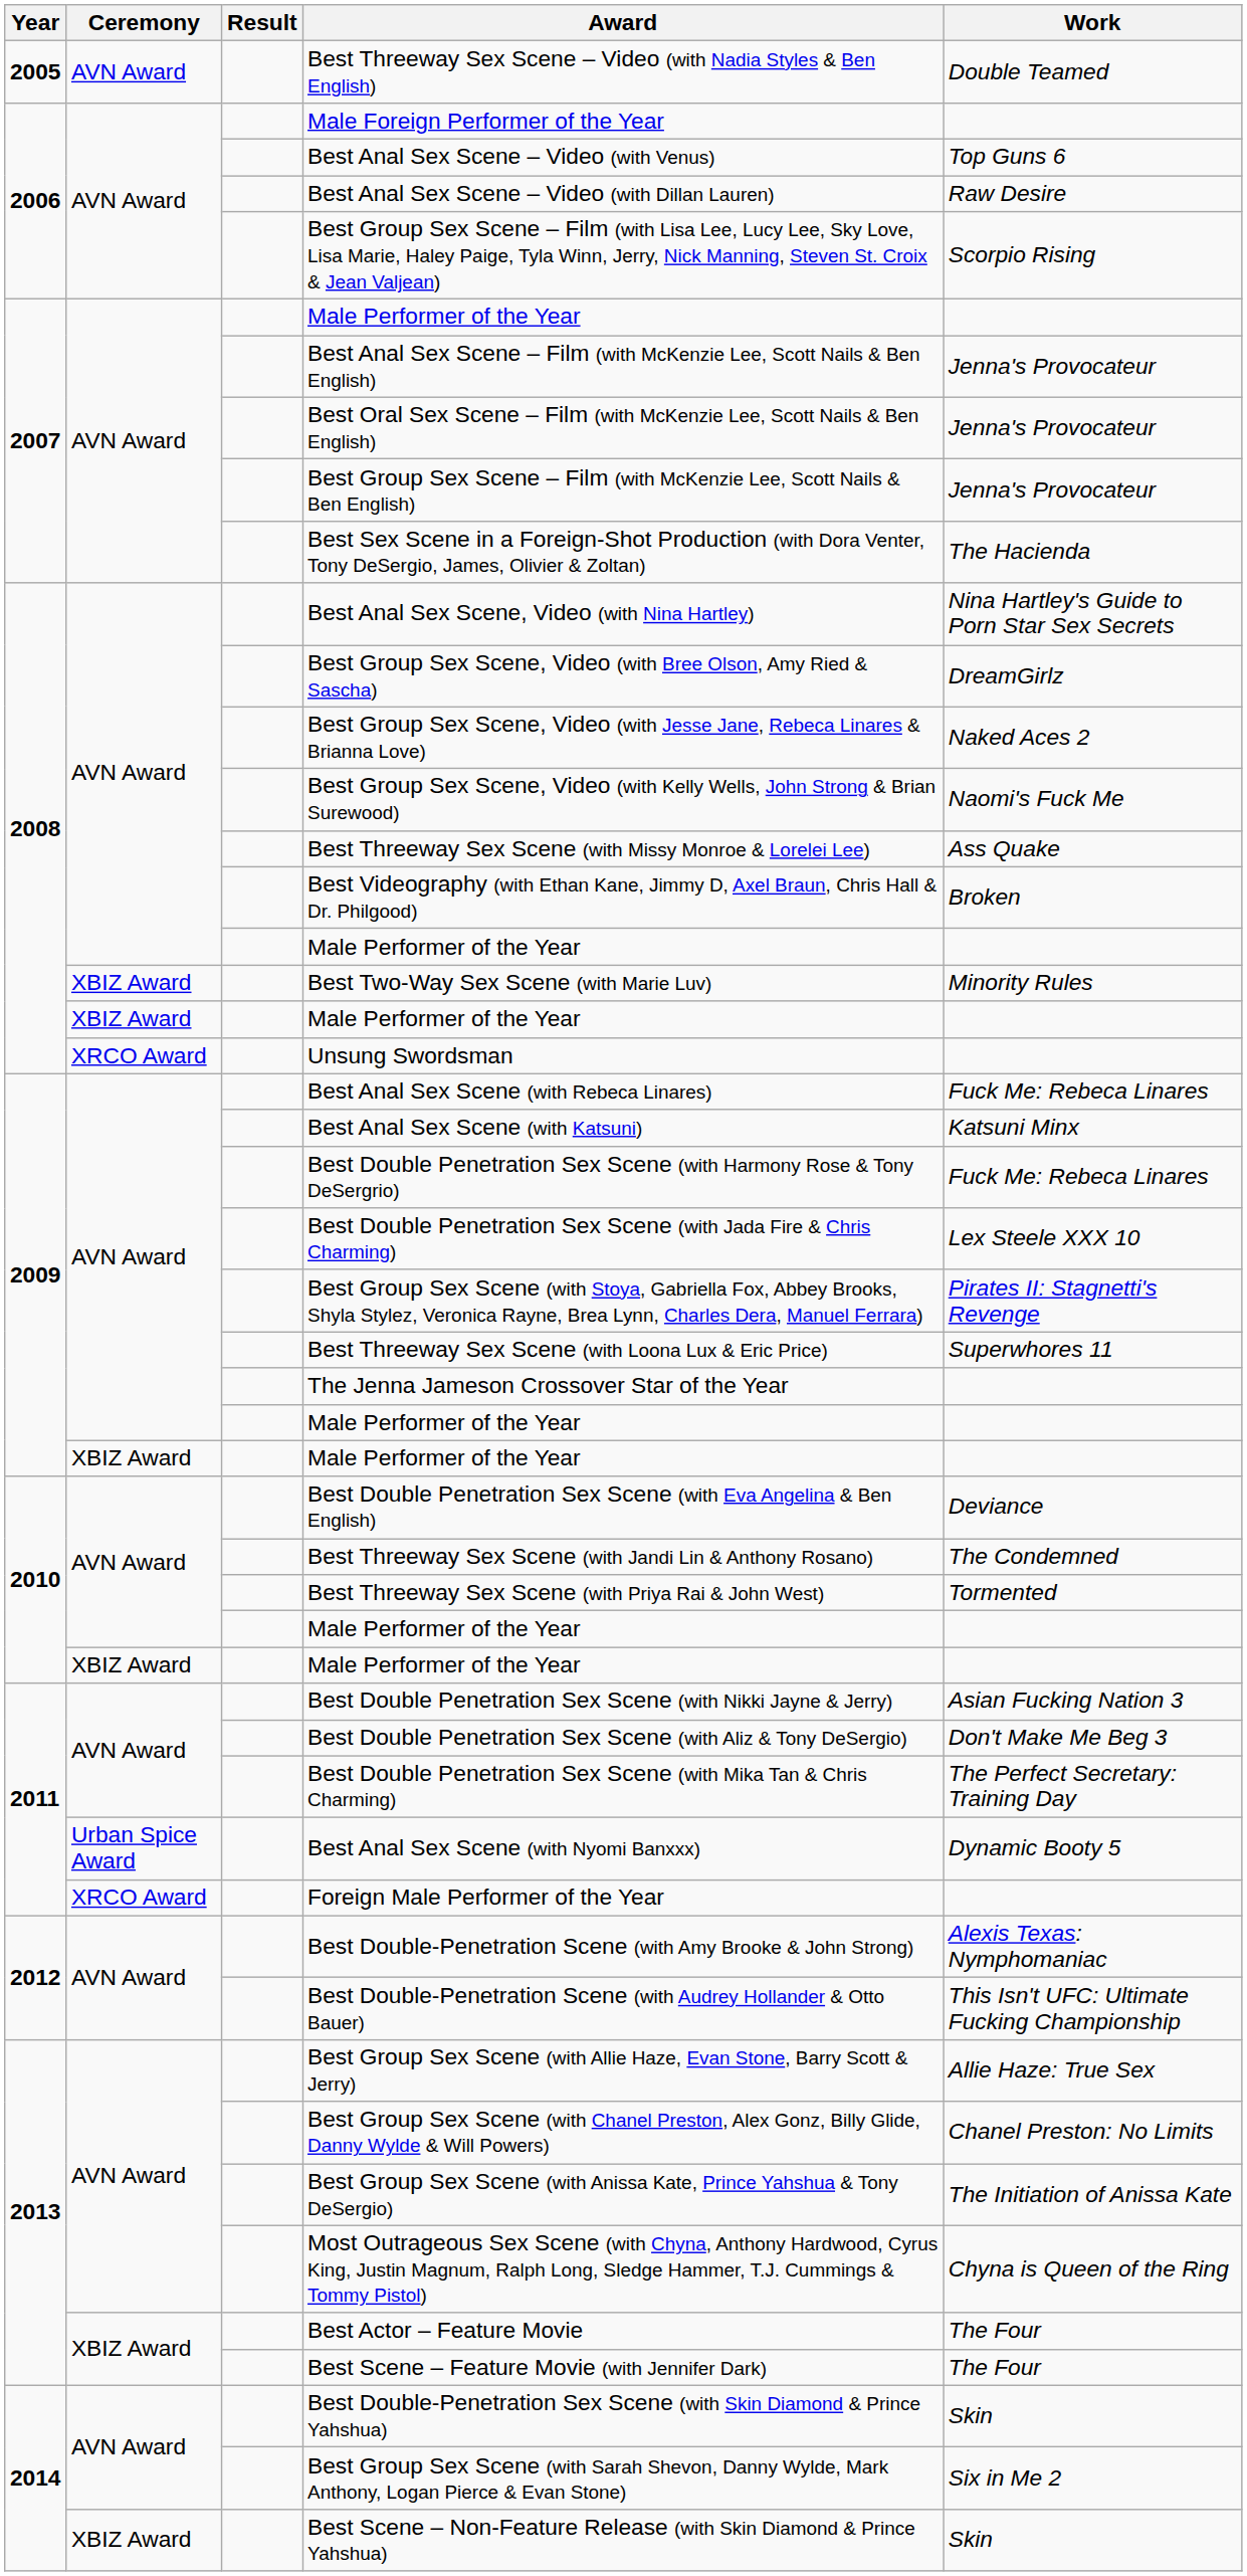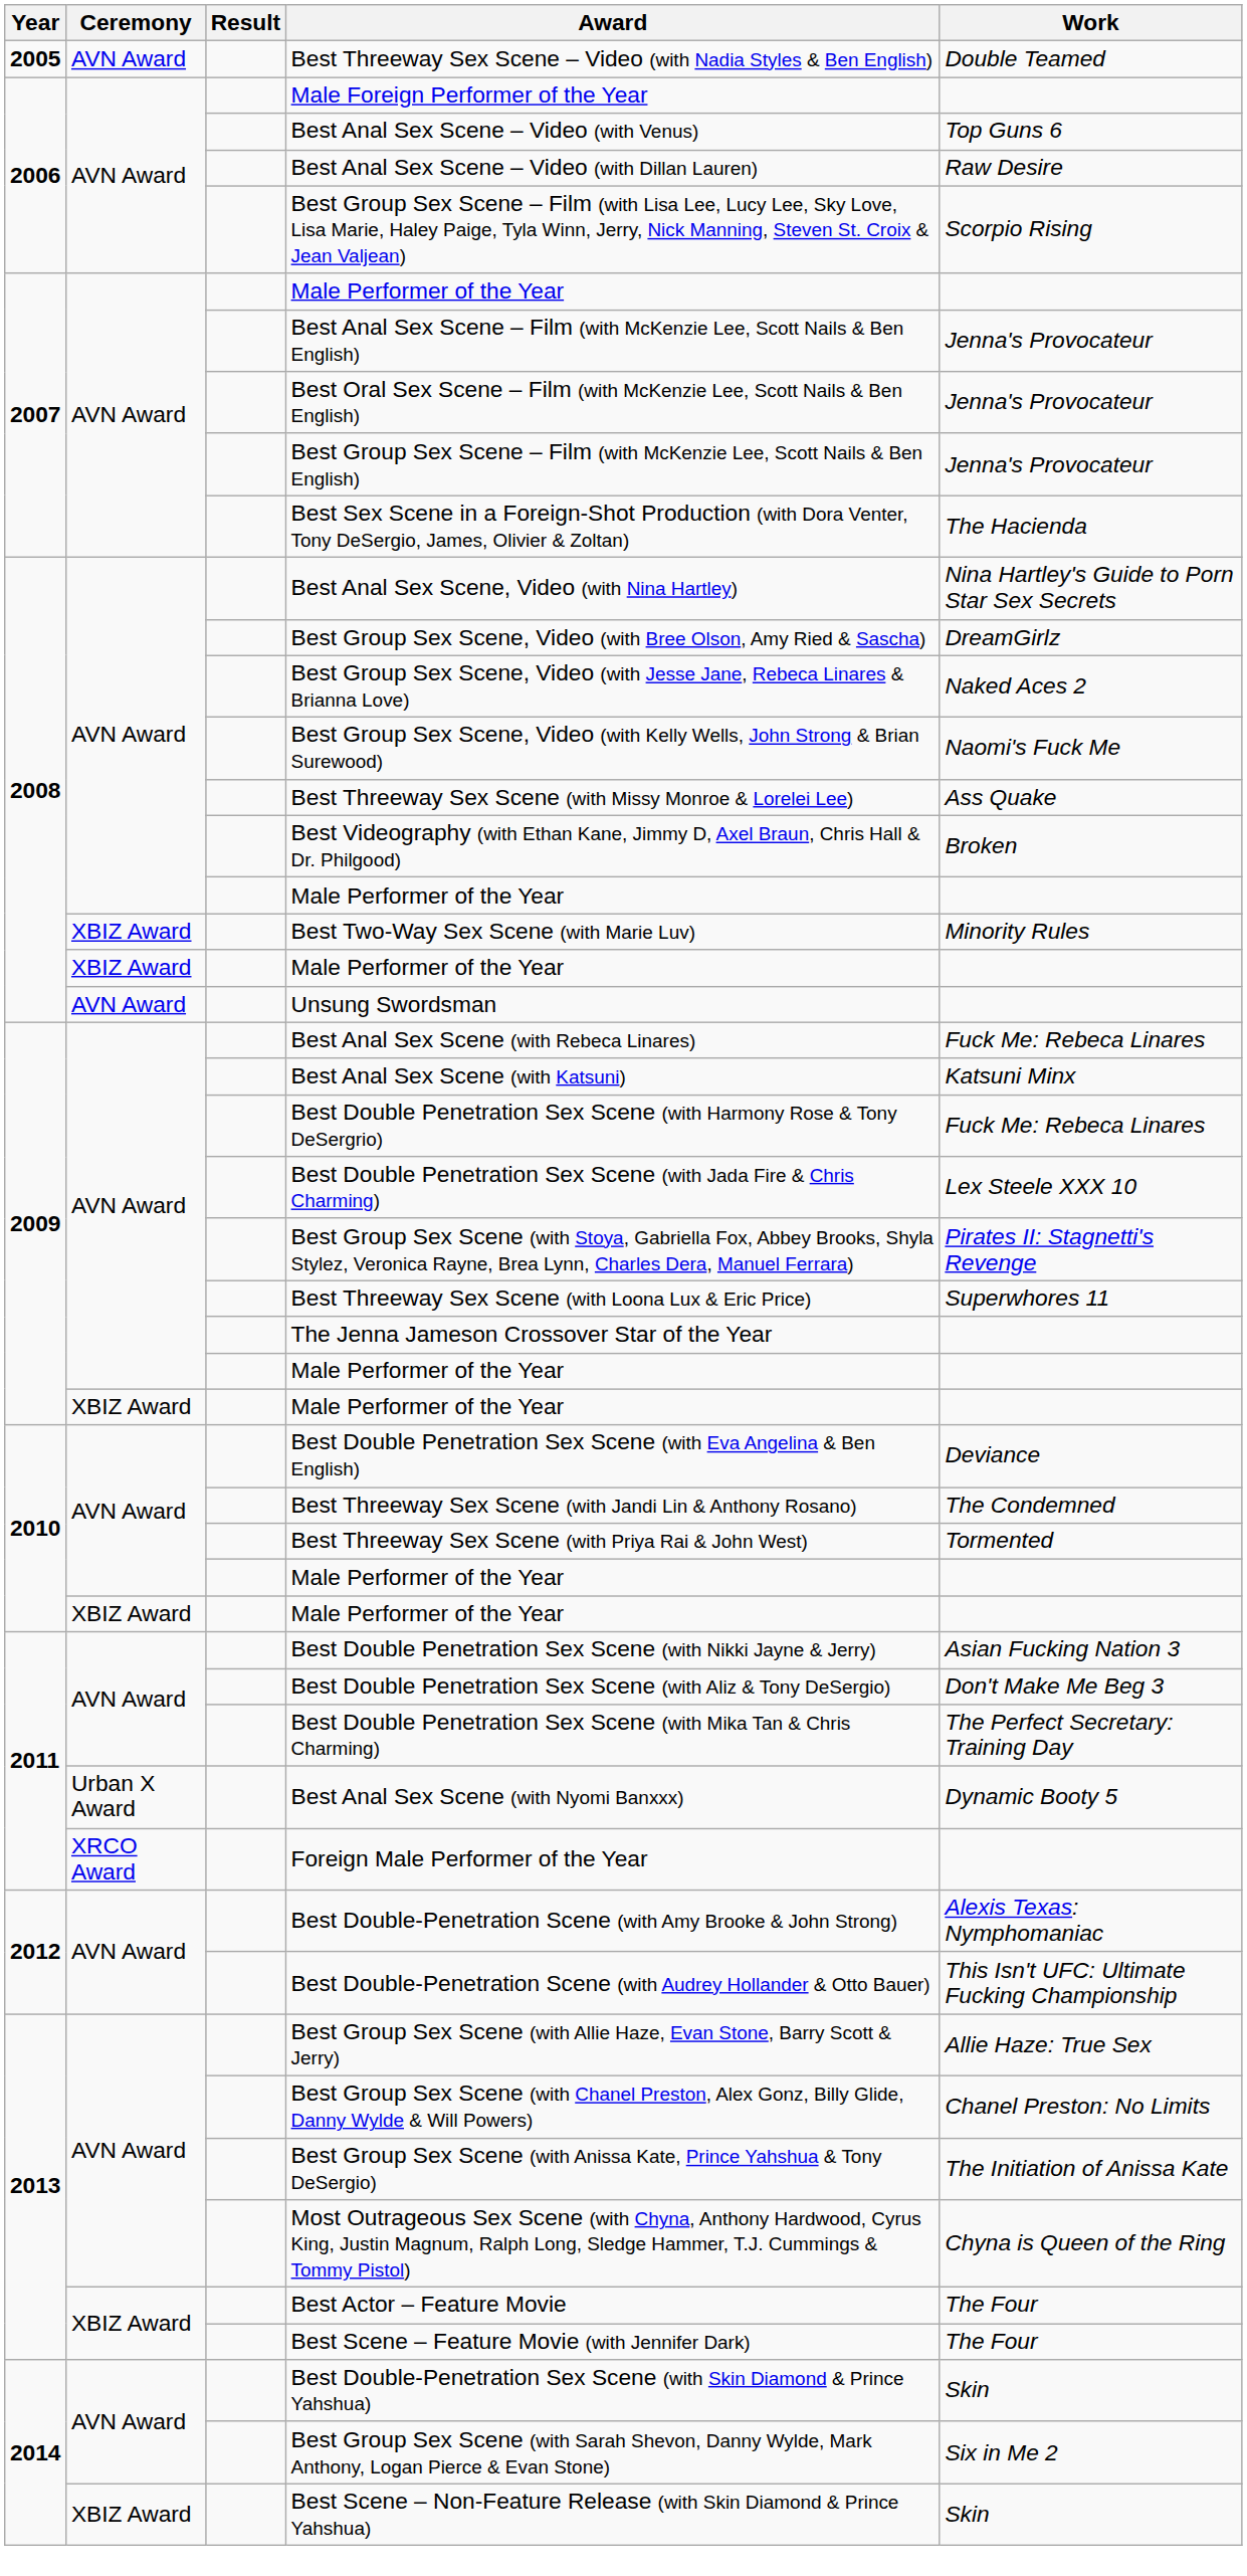Unsung Swordsman | Ceremony: XRCO Award -> AVN Award
Best Anal Sex Scene (with Nyomi Banxxx) | Ceremony: Urban Spice Award -> Urban X Award
